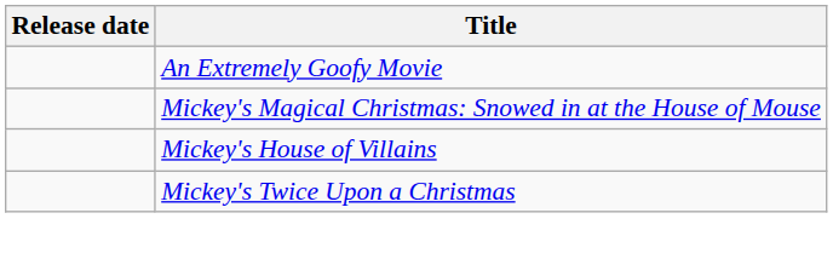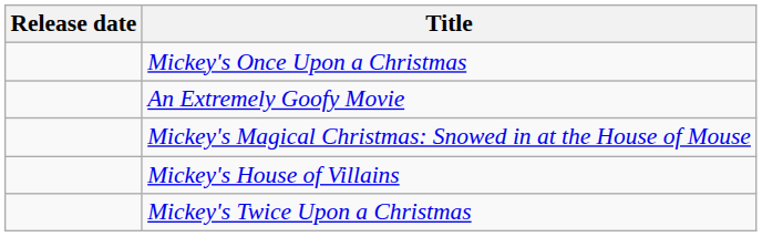+ row: Mickey's Once Upon a Christmas
